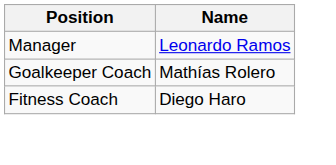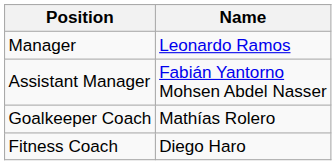+ row: Assistant Manager | Fabián Yantorno Mohsen Abdel Nasser
